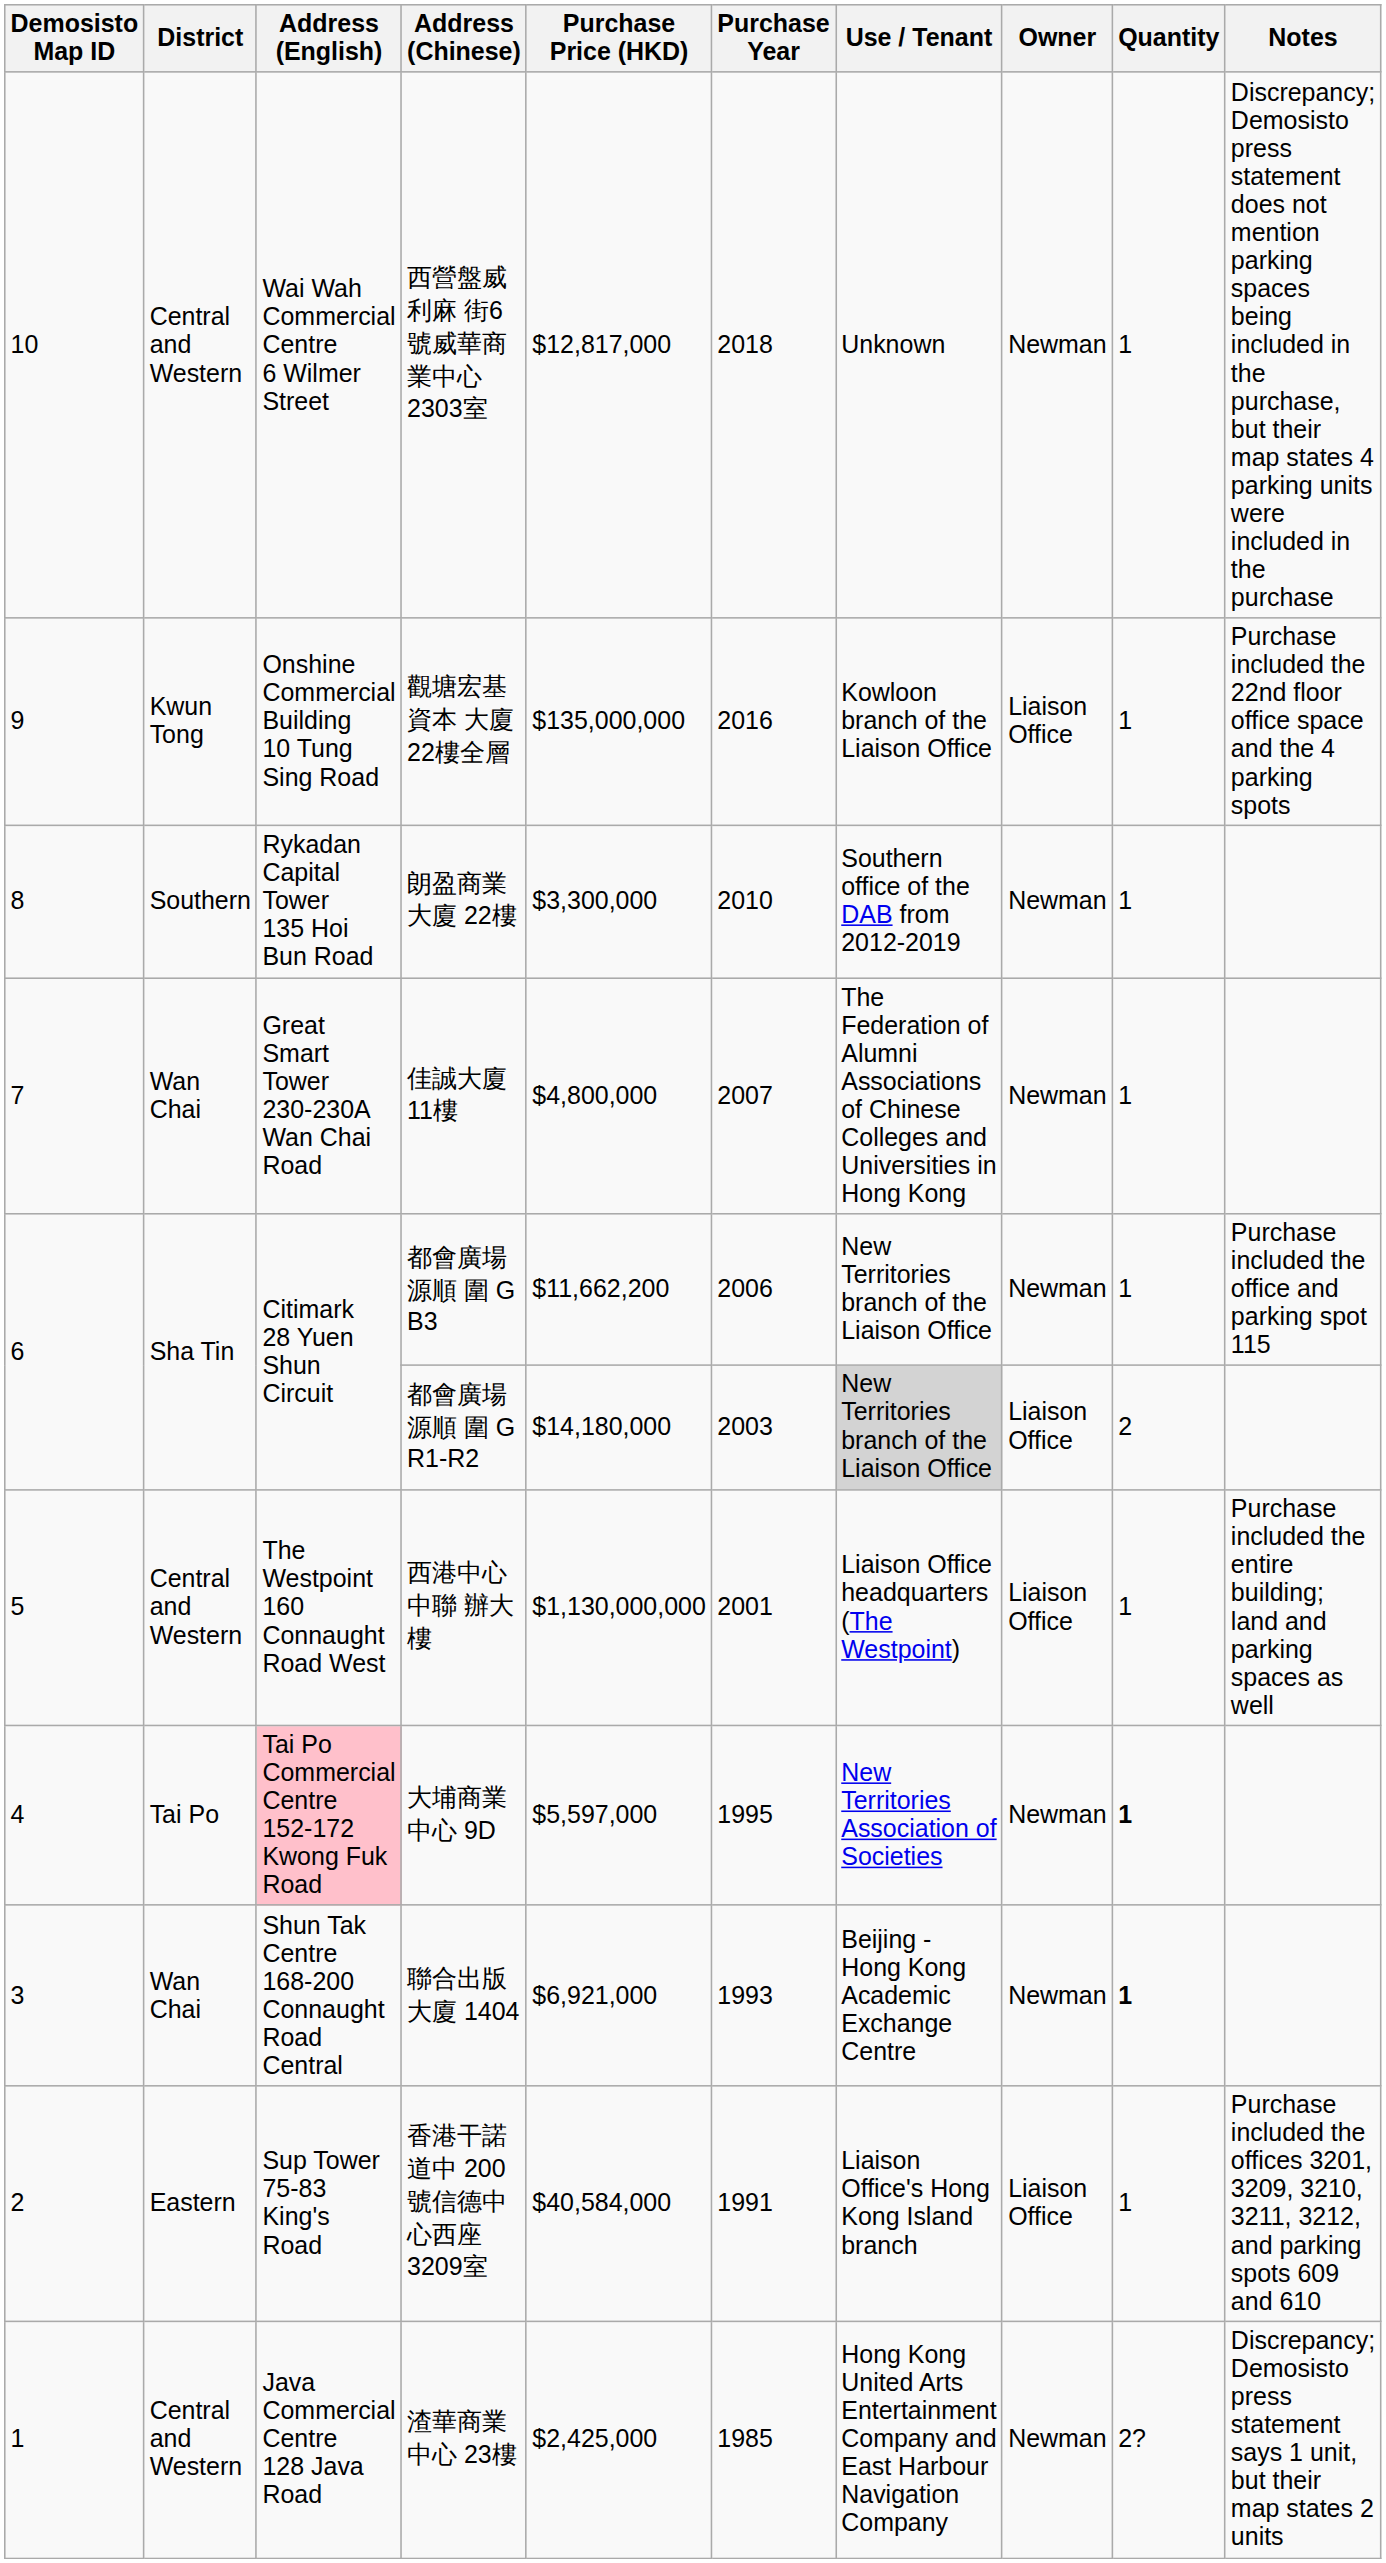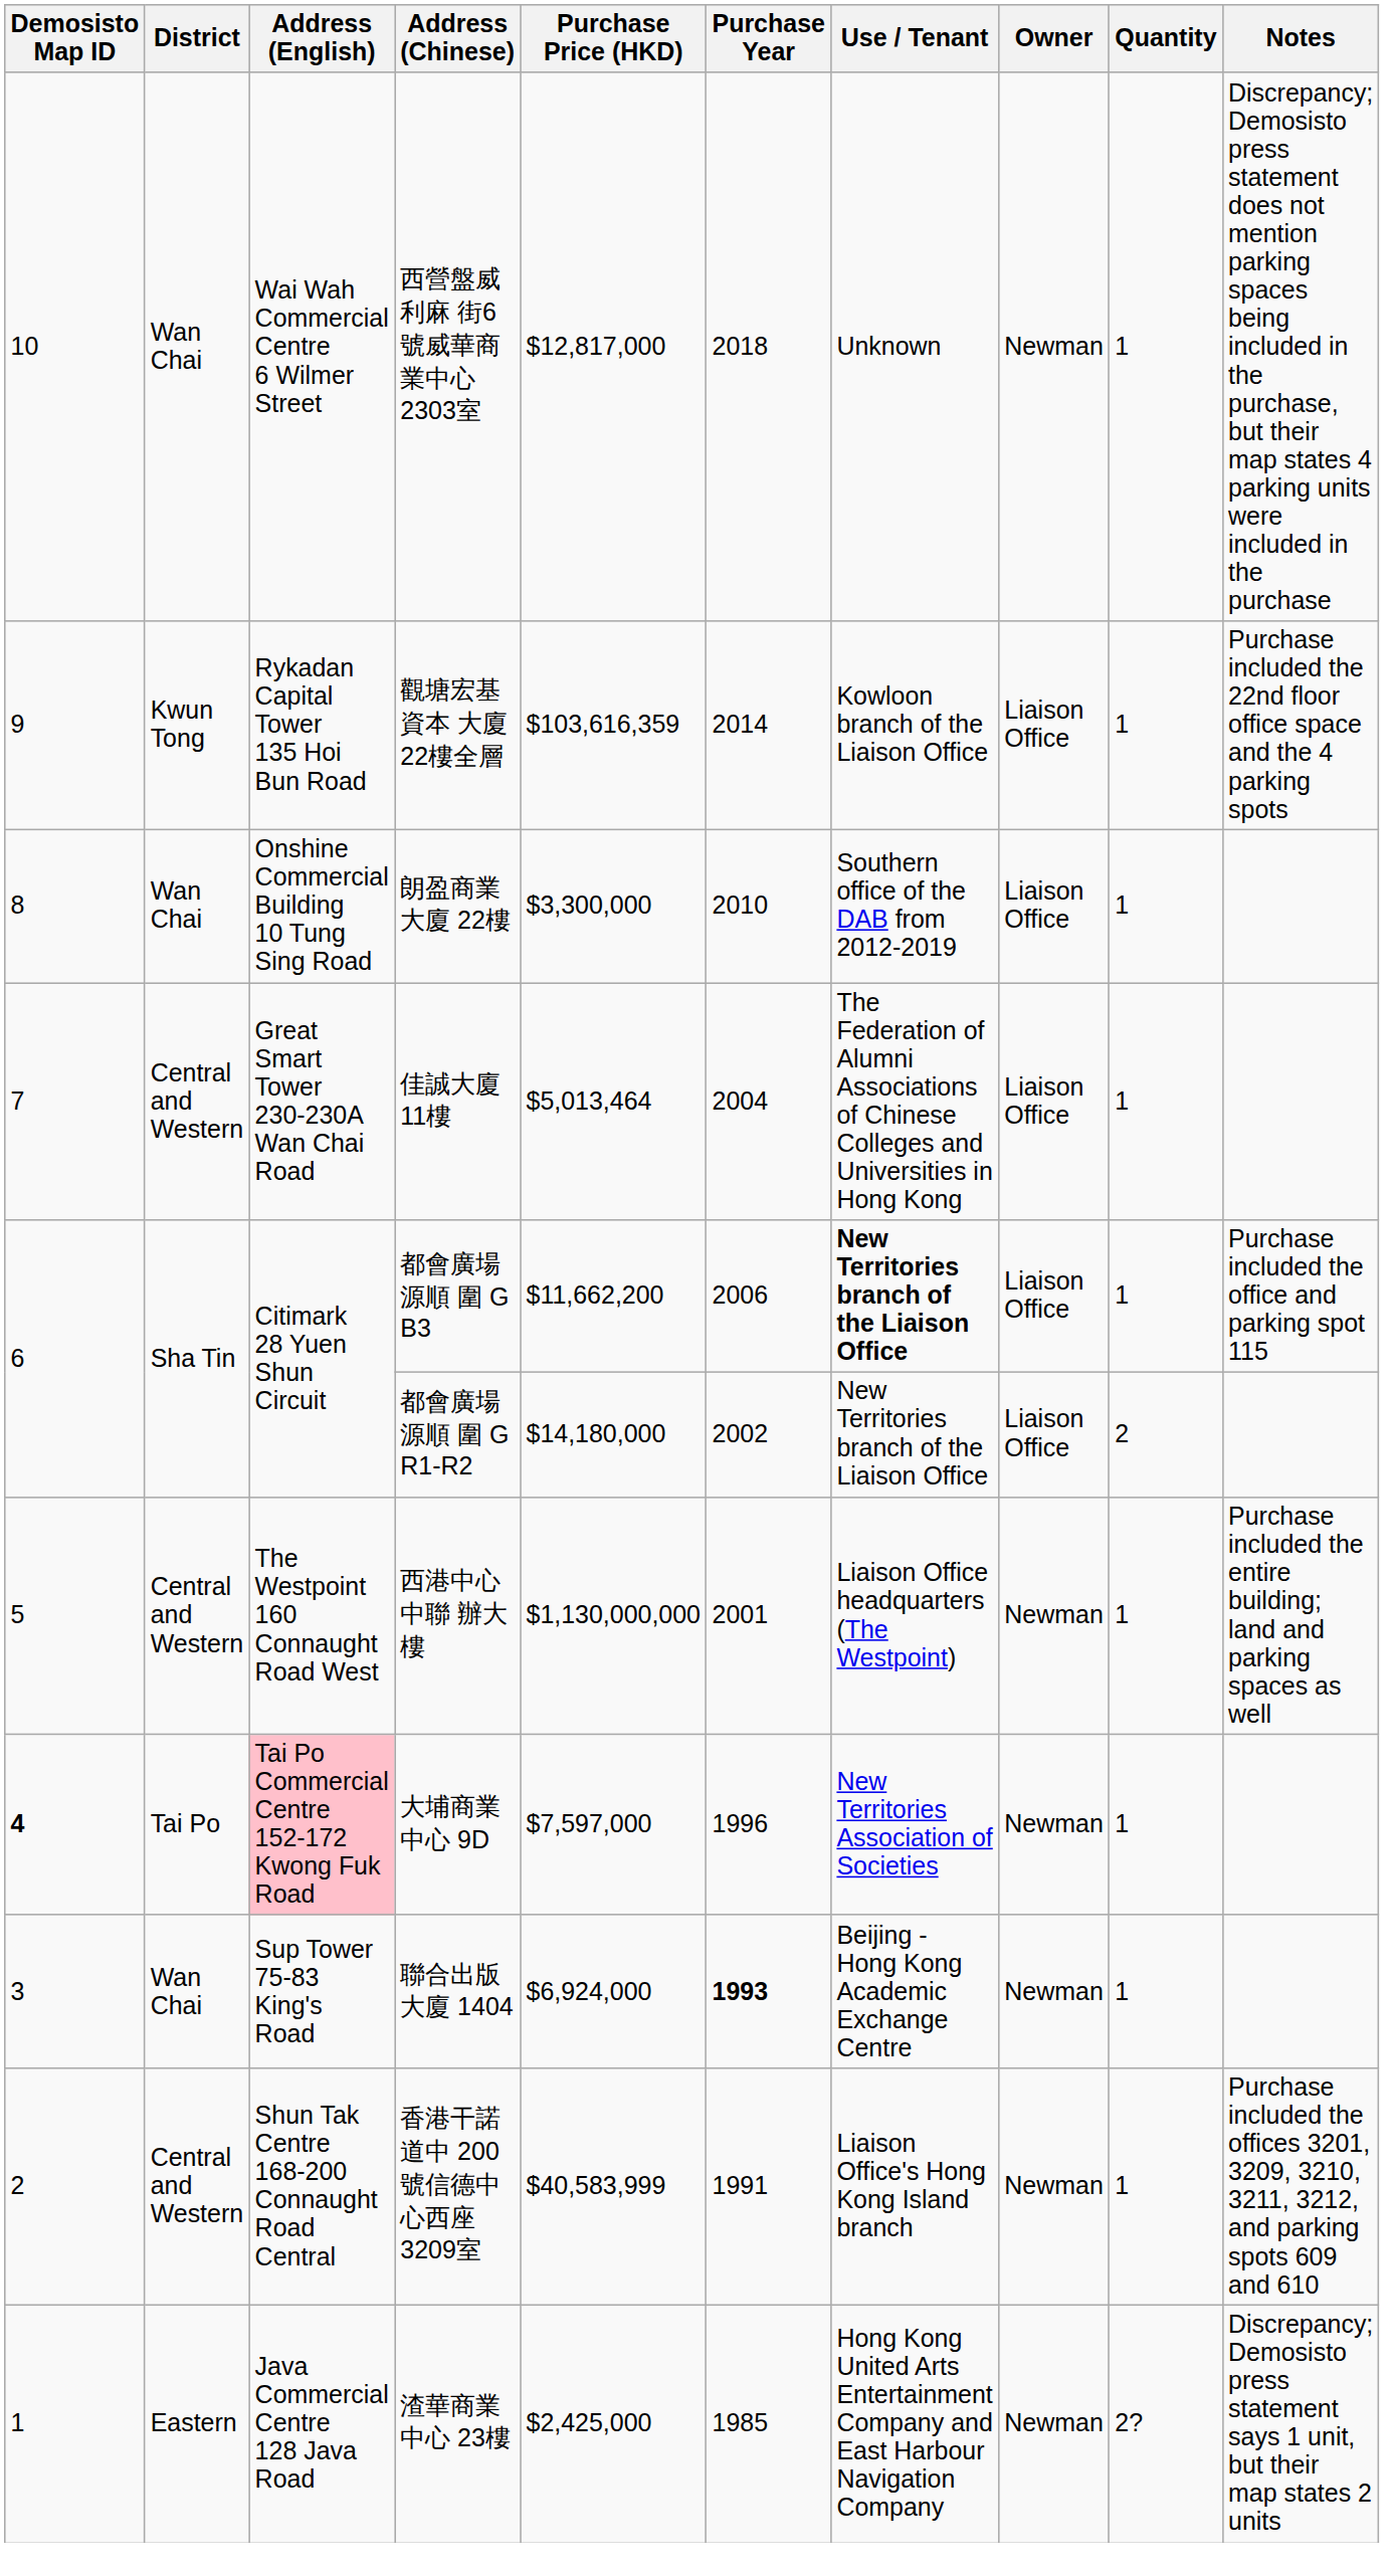西營盤威利麻 街6號威華商 業中心2303室 | District: Central and Western -> Wan Chai
觀塘宏基資本 大廈22樓全層 | Address (English): Onshine Commercial Building 10 Tung Sing Road -> Rykadan Capital Tower 135 Hoi Bun Road
觀塘宏基資本 大廈22樓全層 | Purchase Price (HKD): $135,000,000 -> $103,616,359
觀塘宏基資本 大廈22樓全層 | Purchase Year: 2016 -> 2014
朗盈商業大廈 22樓 | District: Southern -> Wan Chai
朗盈商業大廈 22樓 | Address (English): Rykadan Capital Tower 135 Hoi Bun Road -> Onshine Commercial Building 10 Tung Sing Road
朗盈商業大廈 22樓 | Owner: Newman -> Liaison Office
佳誠大廈11樓 | District: Wan Chai -> Central and Western
佳誠大廈11樓 | Purchase Price (HKD): $4,800,000 -> $5,013,464
佳誠大廈11樓 | Purchase Year: 2007 -> 2004
佳誠大廈11樓 | Owner: Newman -> Liaison Office
都會廣場源順 圍 G B3 | Use / Tenant: normal -> bold
都會廣場源順 圍 G B3 | Owner: Newman -> Liaison Office
都會廣場源順 圍 G R1-R2 | Purchase Year: 2003 -> 2002
都會廣場源順 圍 G R1-R2 | Use / Tenant: lightgrey background -> no background
西港中心中聯 辦大樓 | Owner: Liaison Office -> Newman
大埔商業中心 9D | Demosisto Map ID: normal -> bold
大埔商業中心 9D | Purchase Price (HKD): $5,597,000 -> $7,597,000
大埔商業中心 9D | Purchase Year: 1995 -> 1996
大埔商業中心 9D | Quantity: bold -> normal
聯合出版大廈 1404 | Address (English): Shun Tak Centre 168-200 Connaught Road Central -> Sup Tower 75-83 King's Road
聯合出版大廈 1404 | Purchase Price (HKD): $6,921,000 -> $6,924,000
聯合出版大廈 1404 | Purchase Year: normal -> bold
聯合出版大廈 1404 | Quantity: bold -> normal
香港干諾道中 200號信德中 心西座3209室 | District: Eastern -> Central and Western
香港干諾道中 200號信德中 心西座3209室 | Address (English): Sup Tower 75-83 King's Road -> Shun Tak Centre 168-200 Connaught Road Central
香港干諾道中 200號信德中 心西座3209室 | Purchase Price (HKD): $40,584,000 -> $40,583,999
香港干諾道中 200號信德中 心西座3209室 | Owner: Liaison Office -> Newman
渣華商業中心 23樓 | District: Central and Western -> Eastern
